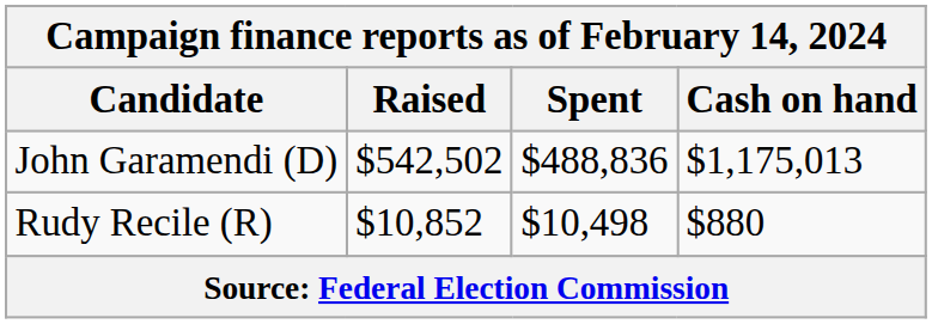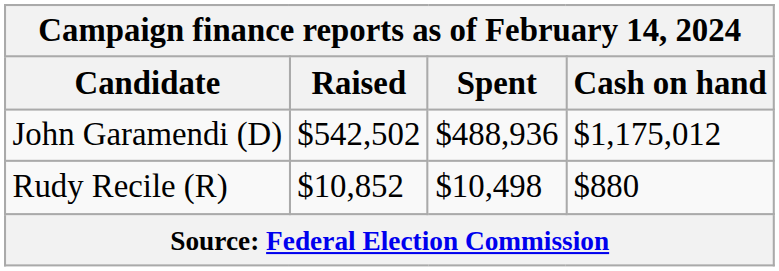John Garamendi (D) | Spent: $488,836 -> $488,936
John Garamendi (D) | Cash on hand: $1,175,013 -> $1,175,012
